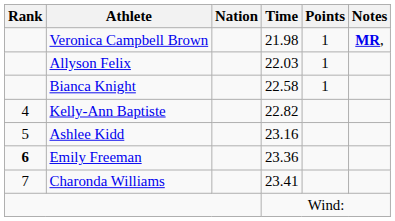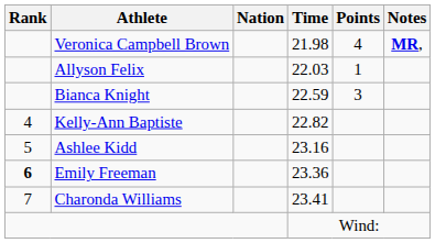Veronica Campbell Brown | Points: 1 -> 4
Bianca Knight | Time: 22.58 -> 22.59
Bianca Knight | Points: 1 -> 3
